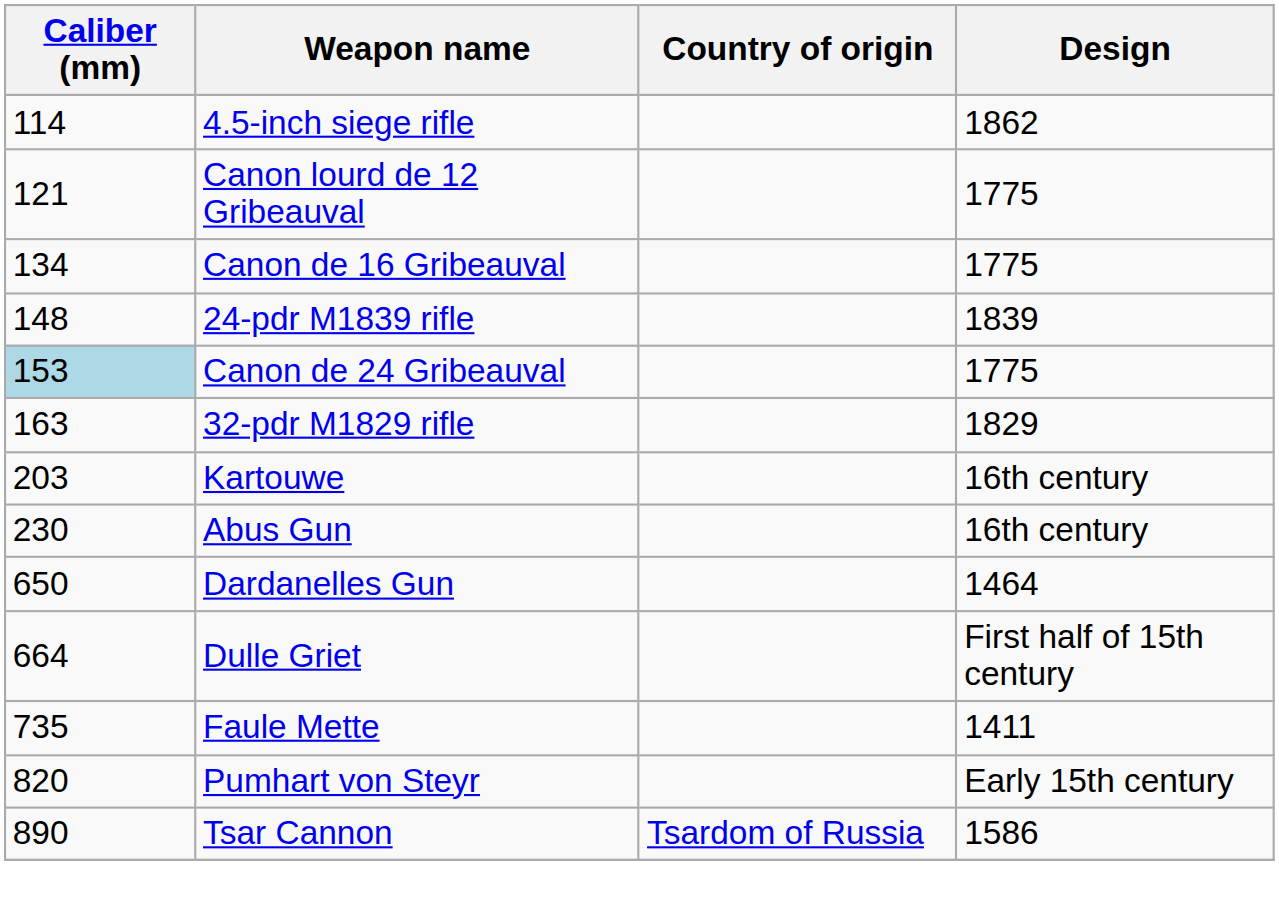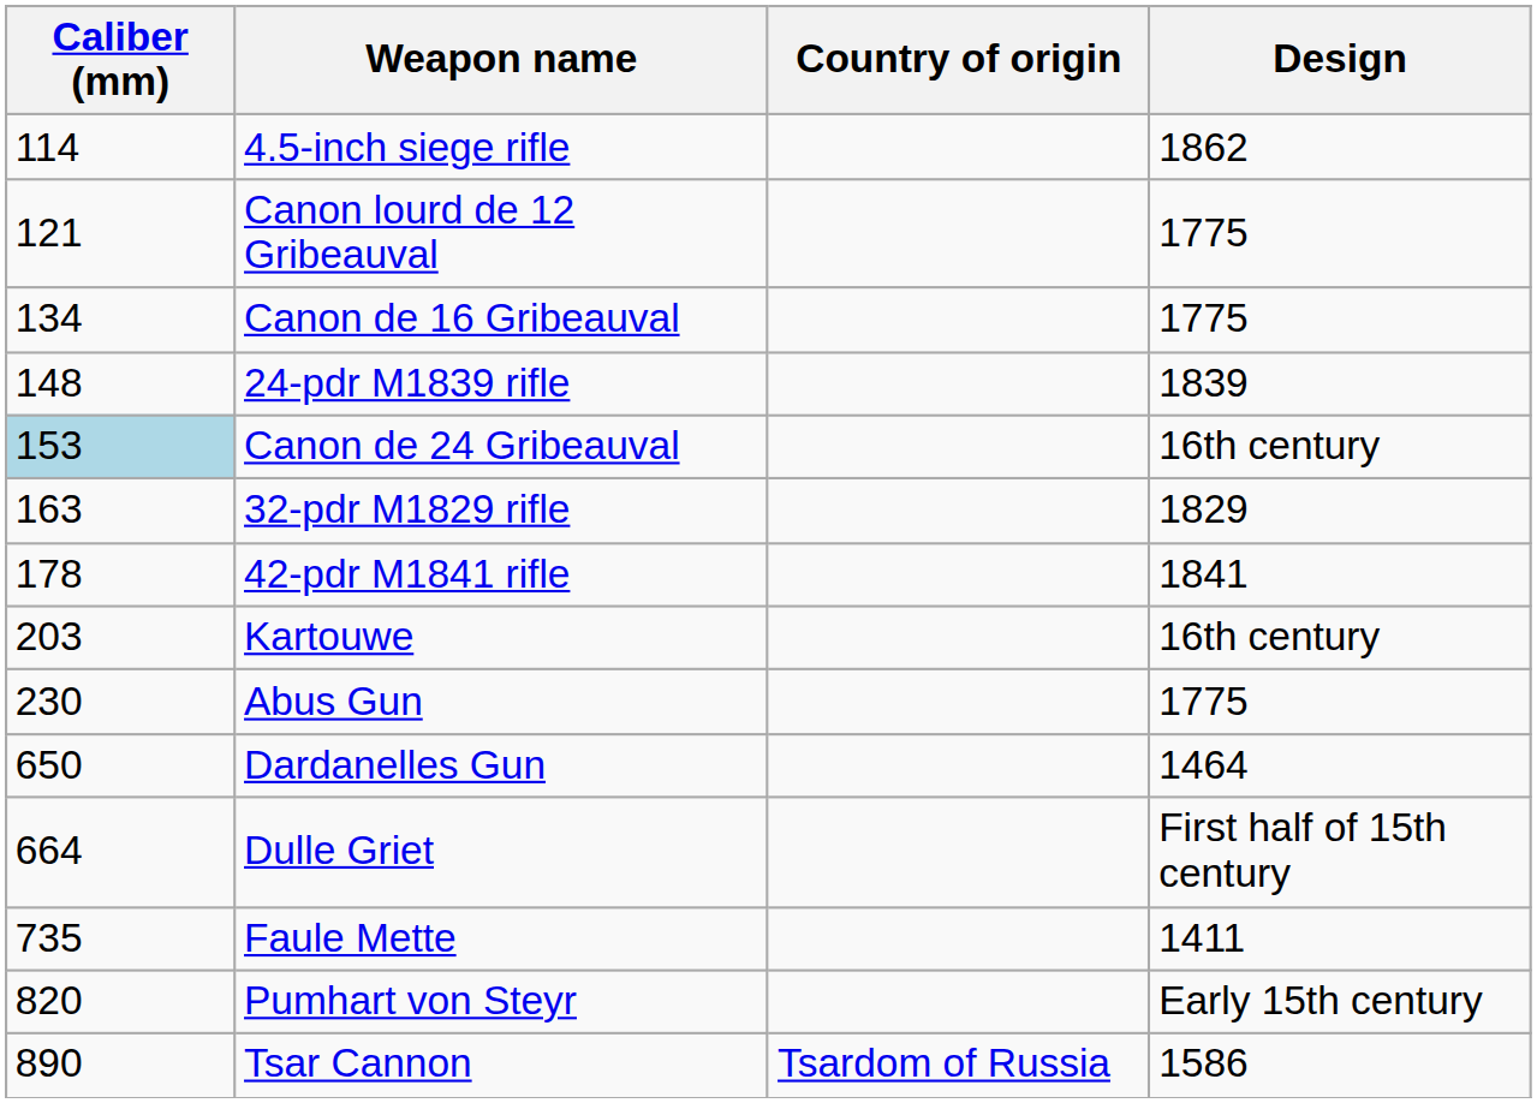Canon de 24 Gribeauval | Design: 1775 -> 16th century
+ row: 178 | 42-pdr M1841 rifle | 1841
Abus Gun | Design: 16th century -> 1775
